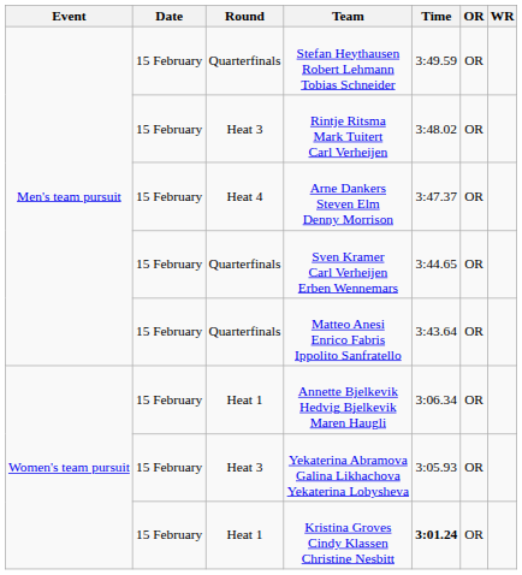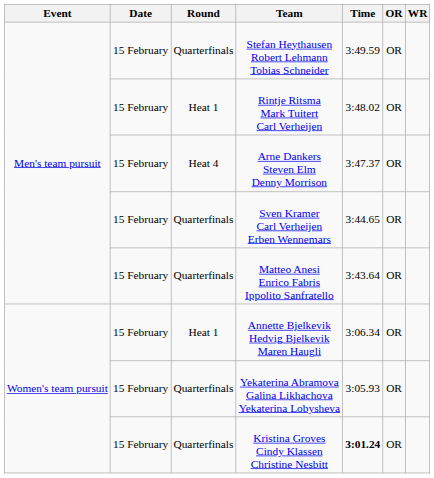Rintje Ritsma Mark Tuitert Carl Verheijen | Round: Heat 3 -> Heat 1
Yekaterina Abramova Galina Likhachova Yekaterina Lobysheva | Round: Heat 3 -> Quarterfinals
Kristina Groves Cindy Klassen Christine Nesbitt | Round: Heat 1 -> Quarterfinals
